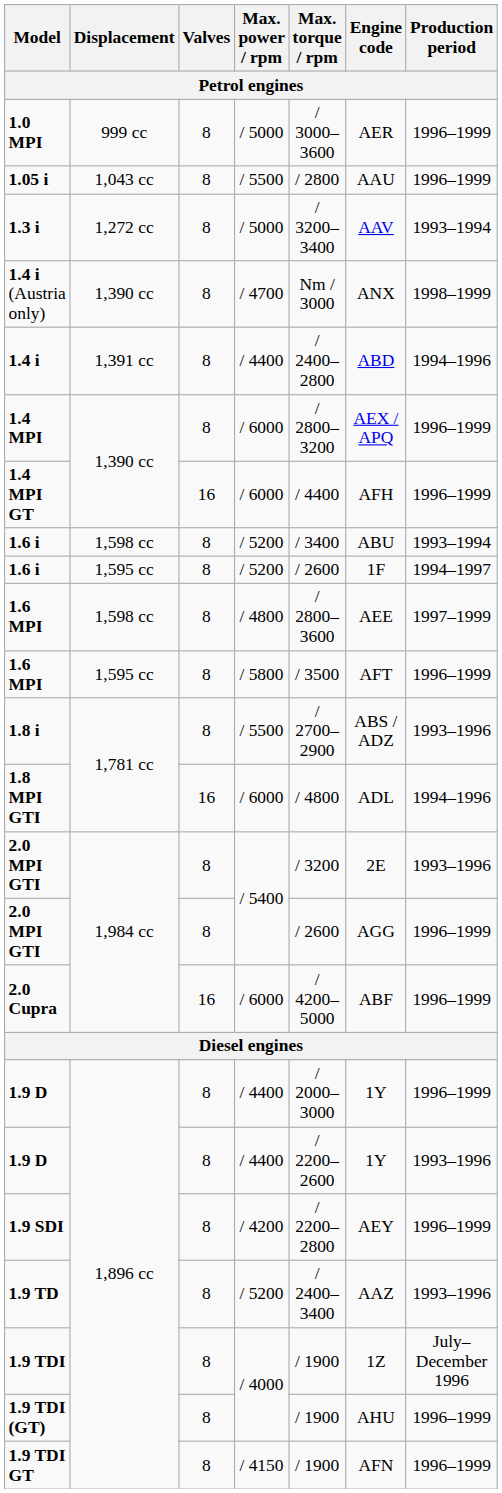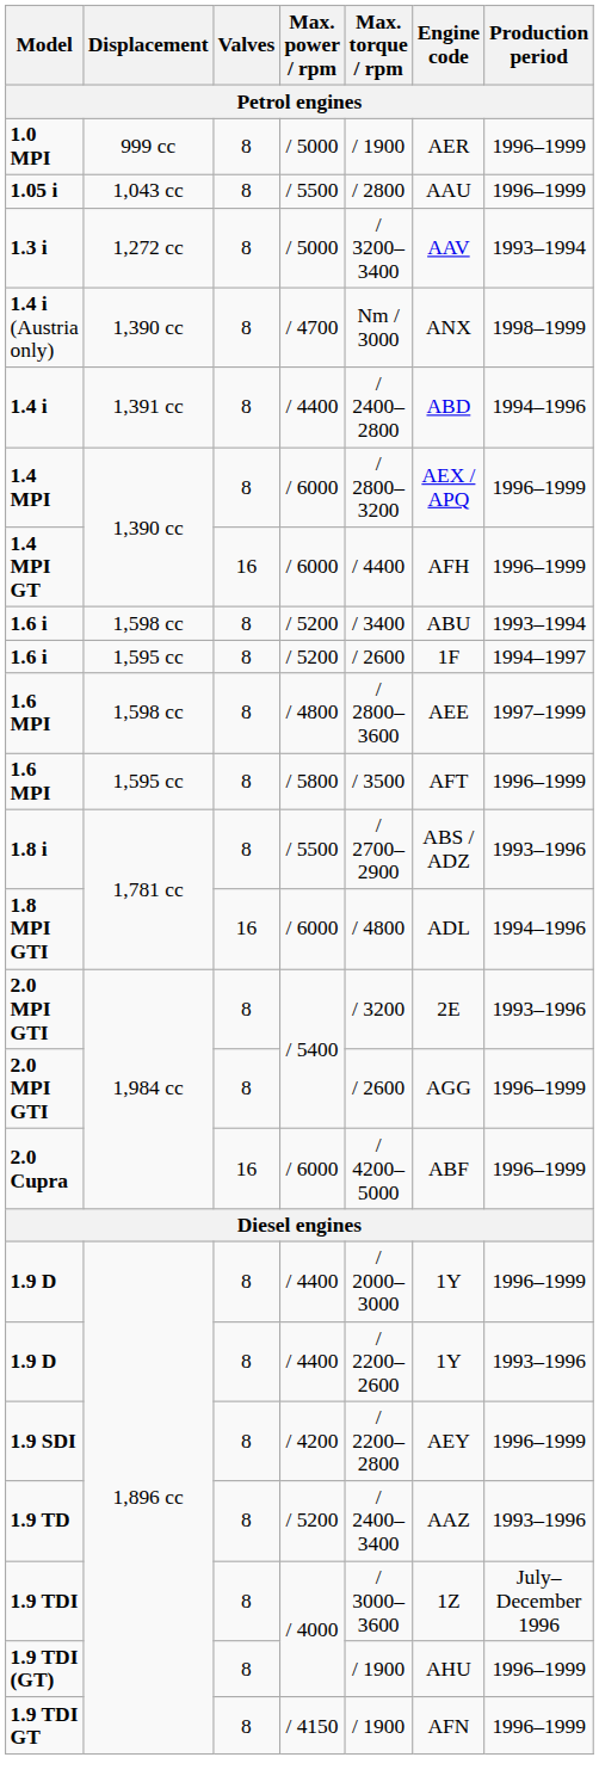1.0 MPI | Max. torque / rpm: / 3000–3600 -> / 1900
1.9 TDI | Max. torque / rpm: / 1900 -> / 3000–3600
